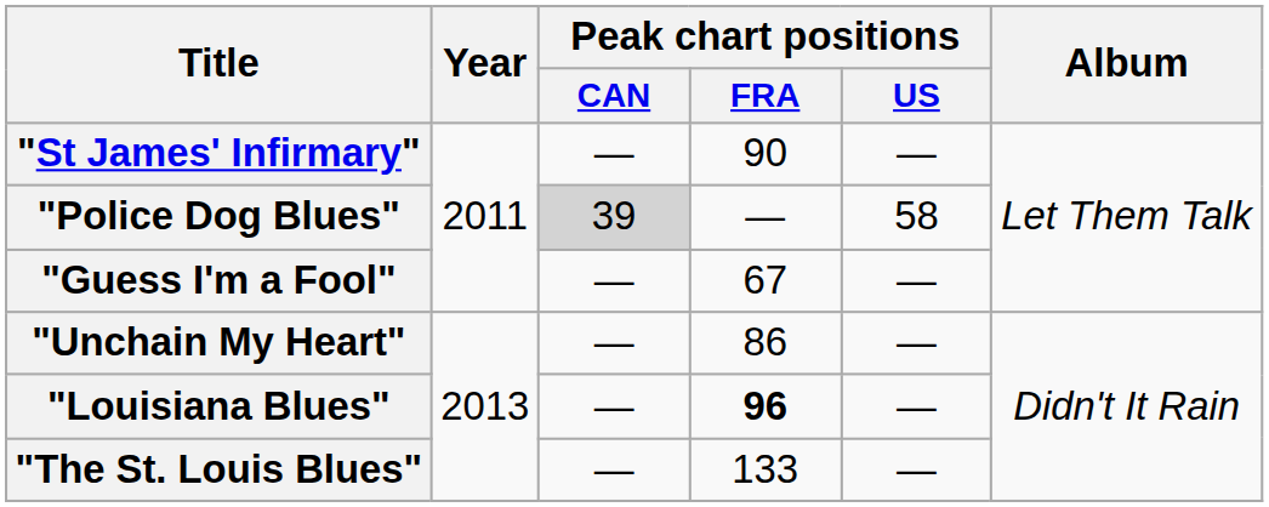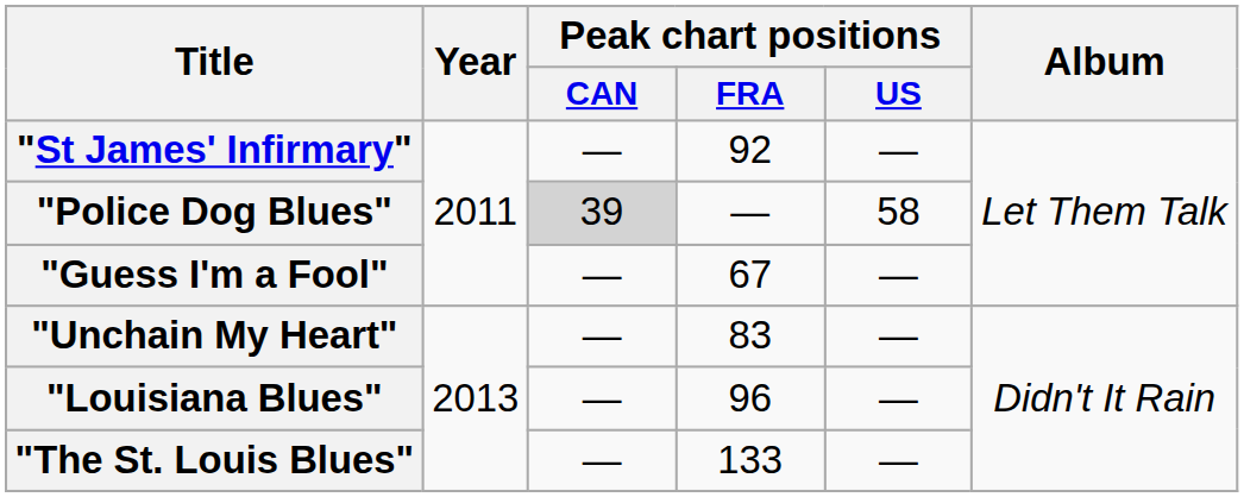"St James' Infirmary" | Peak chart positions / FRA: 90 -> 92
"Unchain My Heart" | Peak chart positions / FRA: 86 -> 83
"Louisiana Blues" | Peak chart positions / FRA: bold -> normal
